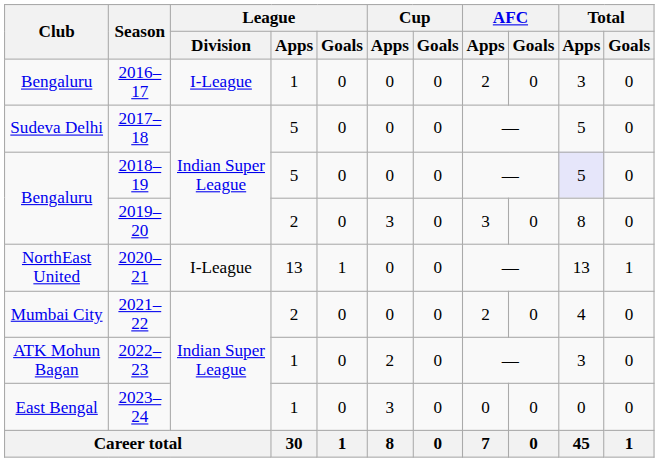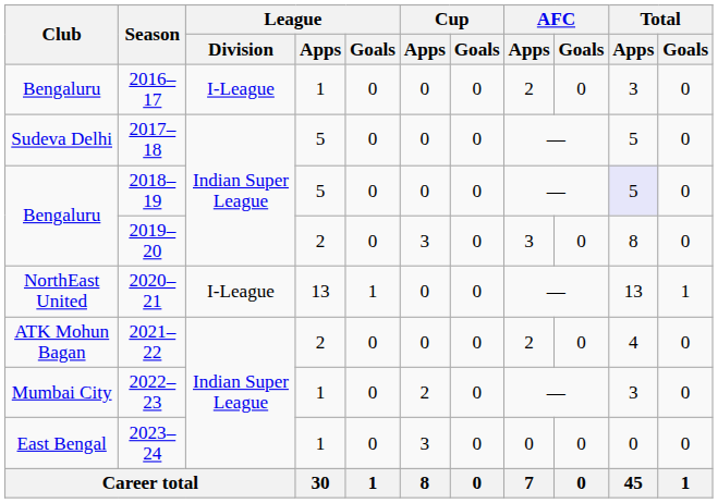2021–22 | Club: Mumbai City -> ATK Mohun Bagan
2022–23 | Club: ATK Mohun Bagan -> Mumbai City
